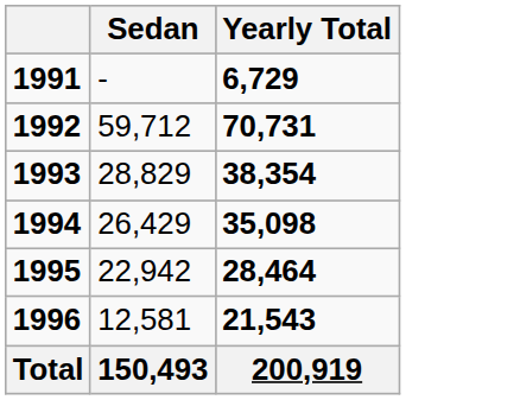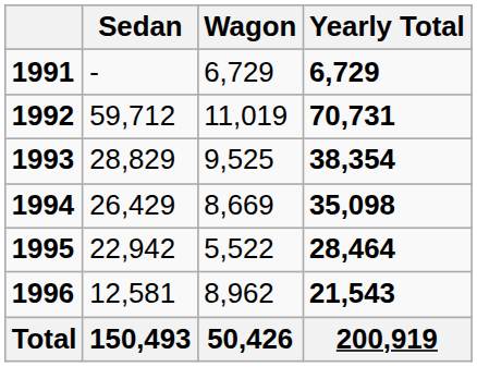+ column: Wagon | 6,729 | 11,019 | 9,525 | 8,669 | 5,522 | 8,962 | 50,426
